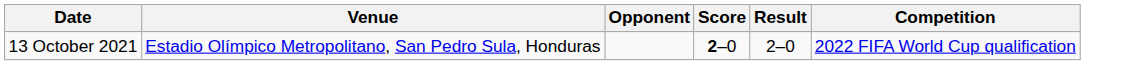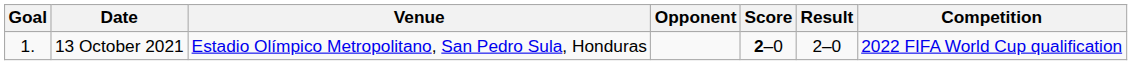+ column: Goal | 1.
